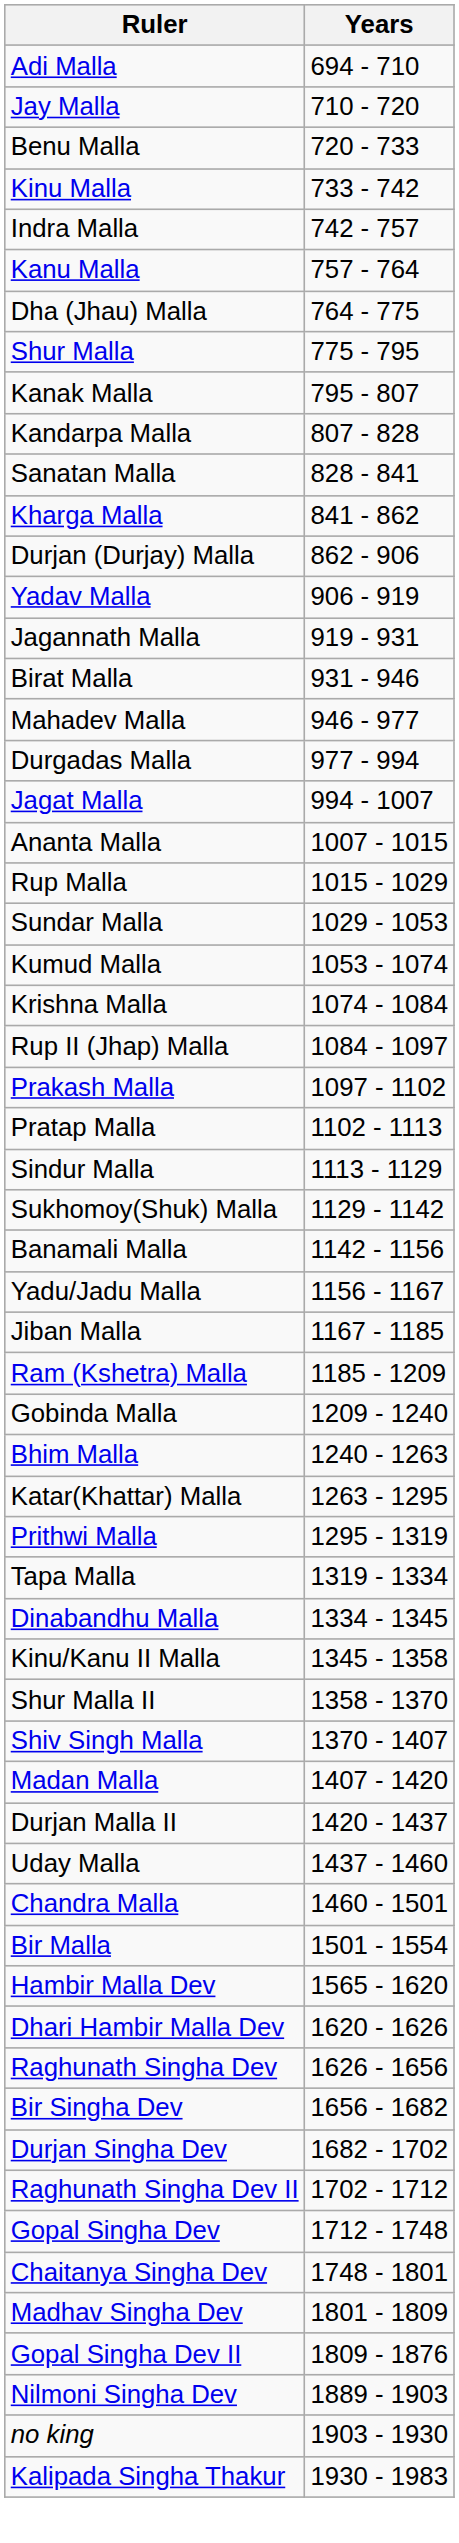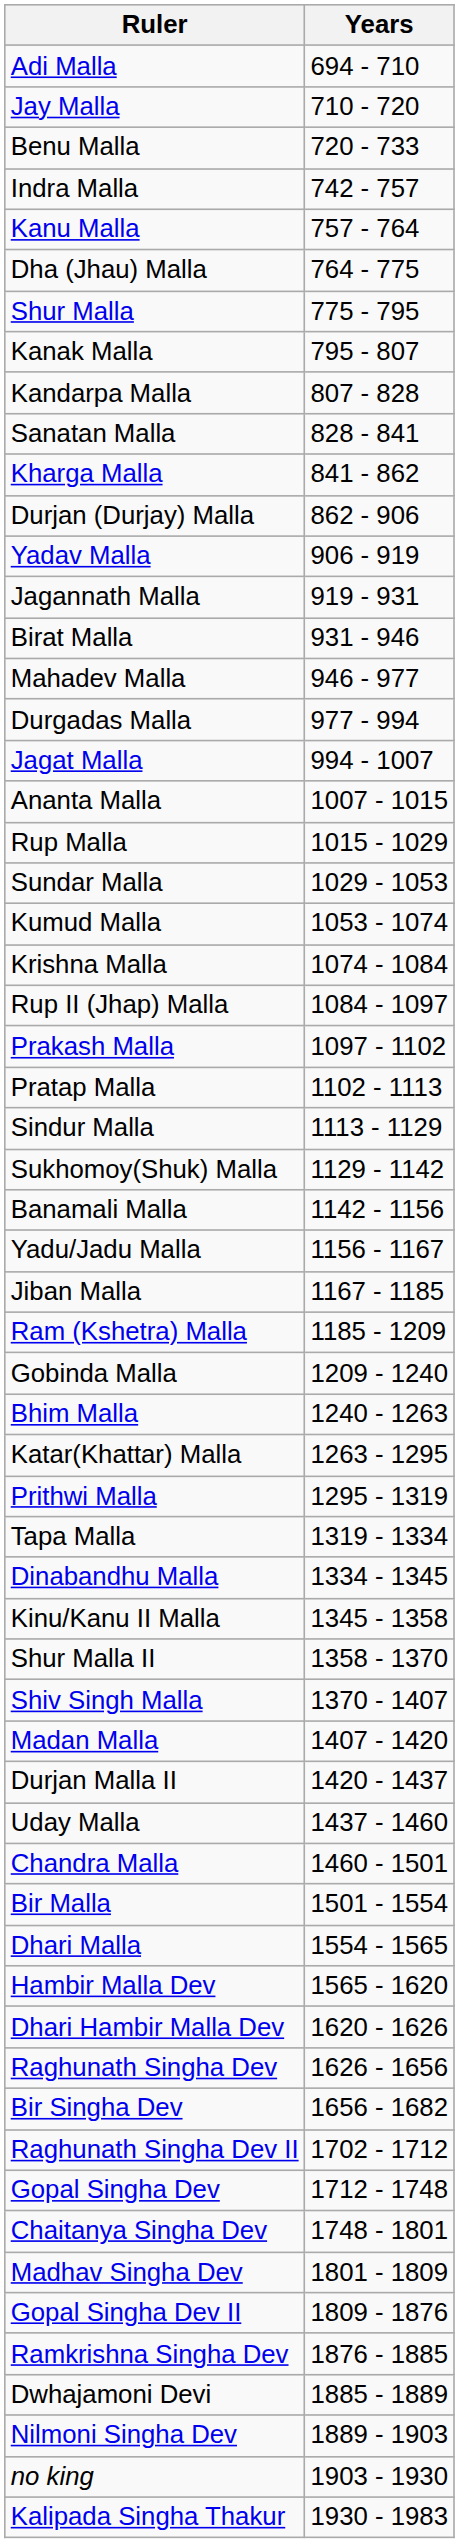- row: Kinu Malla | 733 - 742
+ row: Dhari Malla | 1554 - 1565
- row: Durjan Singha Dev | 1682 - 1702
+ row: Ramkrishna Singha Dev | 1876 - 1885
+ row: Dwhajamoni Devi | 1885 - 1889
